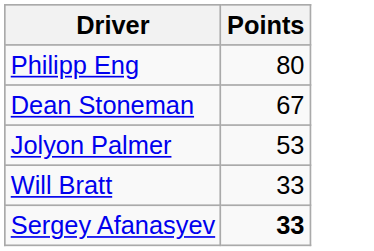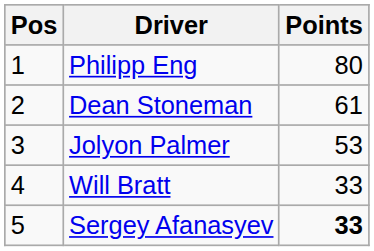+ column: Pos | 1 | 2 | 3 | 4 | 5
Dean Stoneman | Points: 67 -> 61
